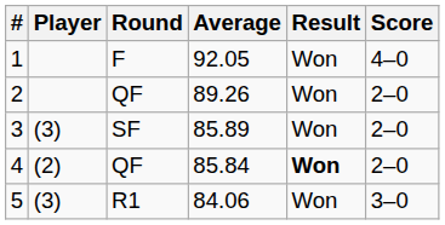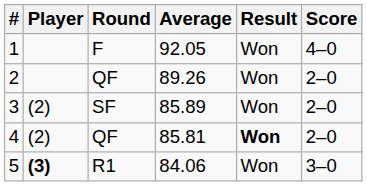3 | Player: (3) -> (2)
4 | Average: 85.84 -> 85.81
5 | Player: normal -> bold
